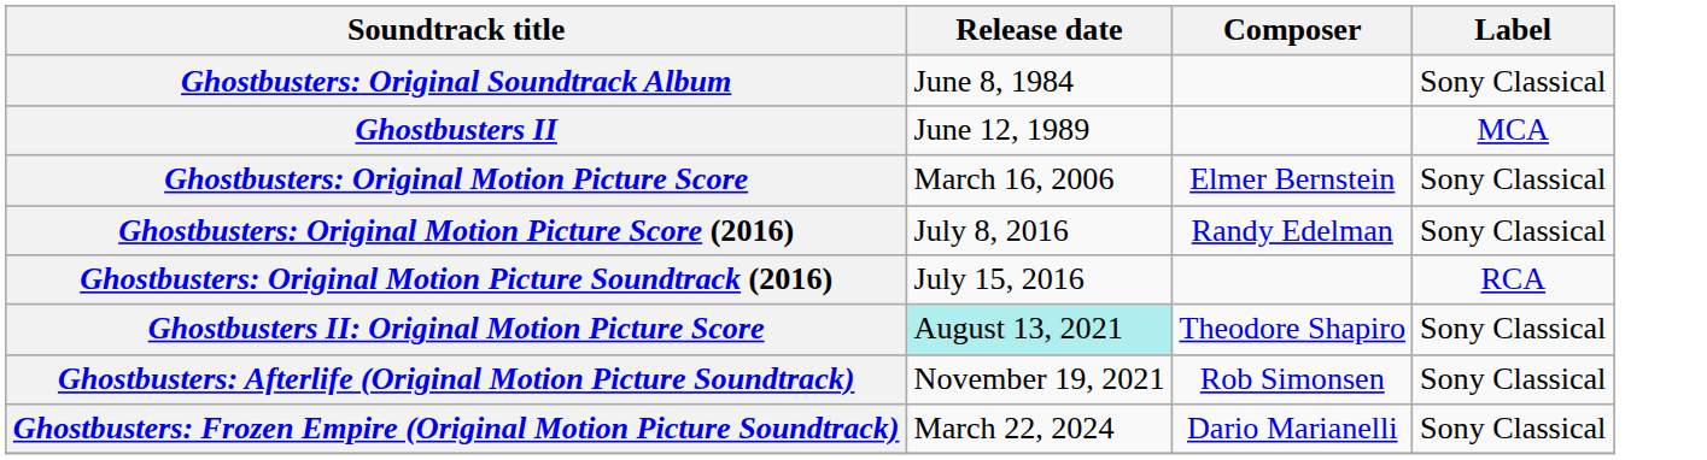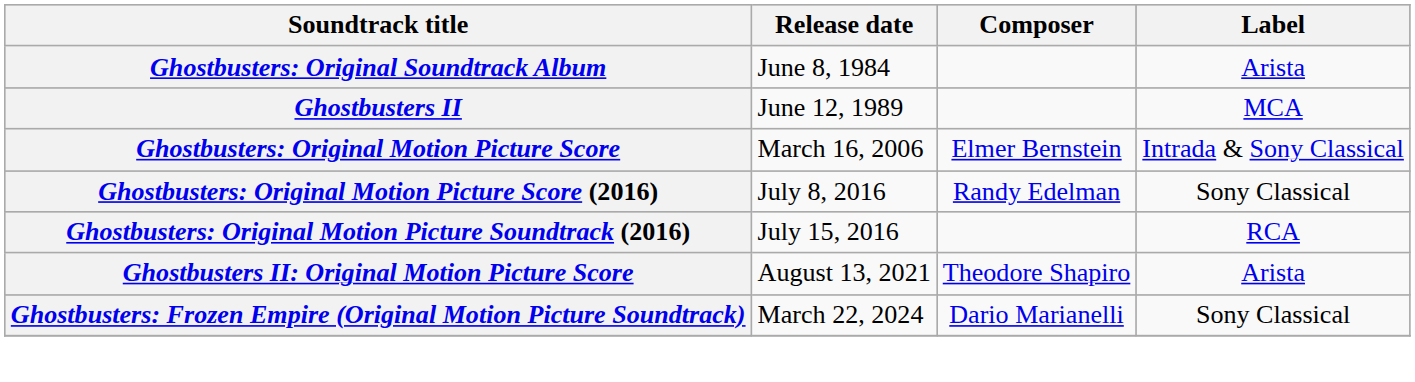Ghostbusters: Original Soundtrack Album | Label: Sony Classical -> Arista
Ghostbusters: Original Motion Picture Score | Label: Sony Classical -> Intrada & Sony Classical
Ghostbusters II: Original Motion Picture Score | Release date: paleturquoise background -> no background
Ghostbusters II: Original Motion Picture Score | Label: Sony Classical -> Arista
- row: Ghostbusters: Afterlife (Original Motion Picture Soundtrack) | November 19, 2021 | Rob Simonsen | Sony Classical
